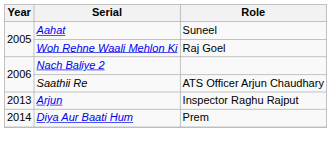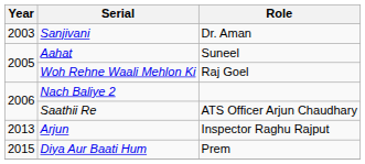+ row: 2003 | Sanjivani | Dr. Aman
Diya Aur Baati Hum | Year: 2014 -> 2015
